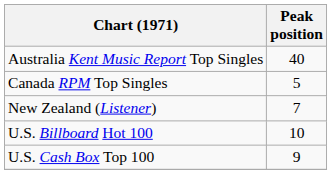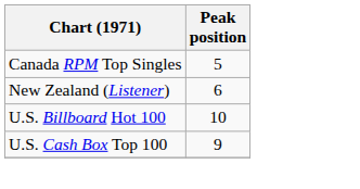- row: Australia Kent Music Report Top Singles | 40
New Zealand (Listener) | Peak position: 7 -> 6
